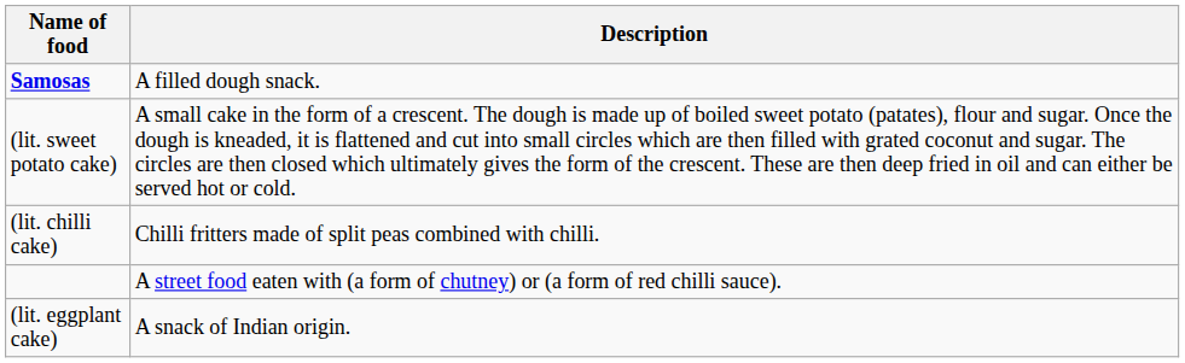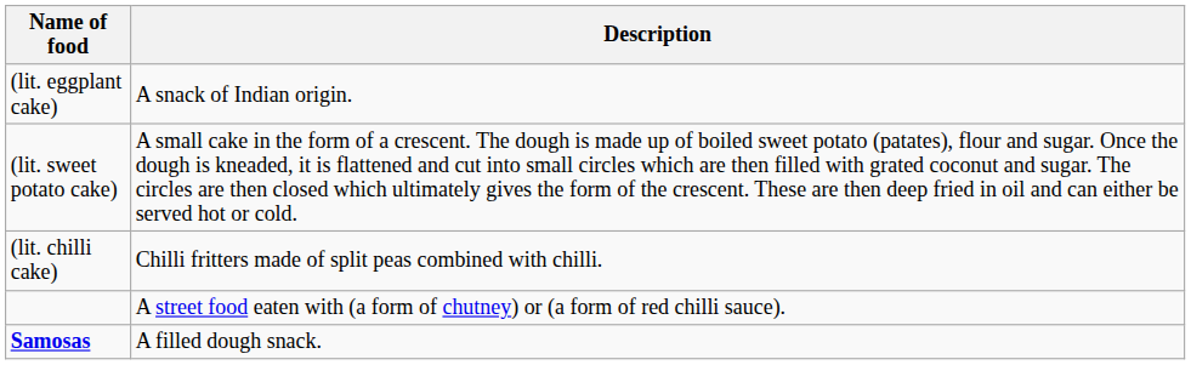rows swapped: (lit. eggplant cake) <-> Samosas
